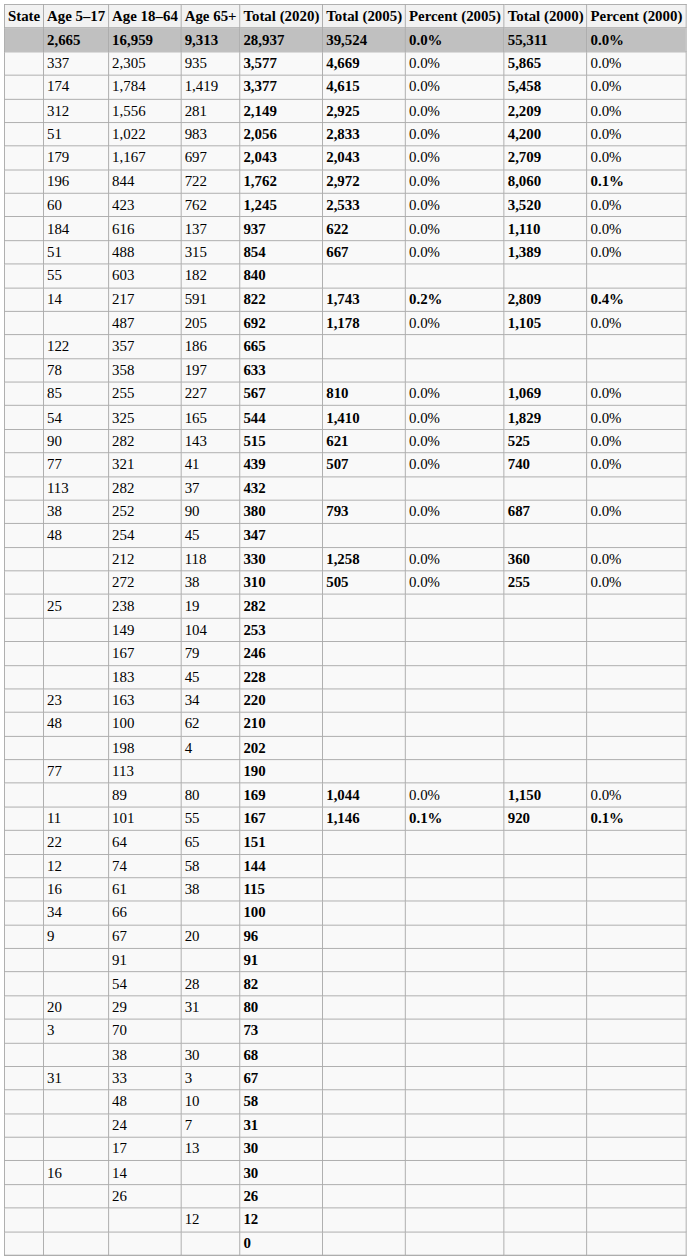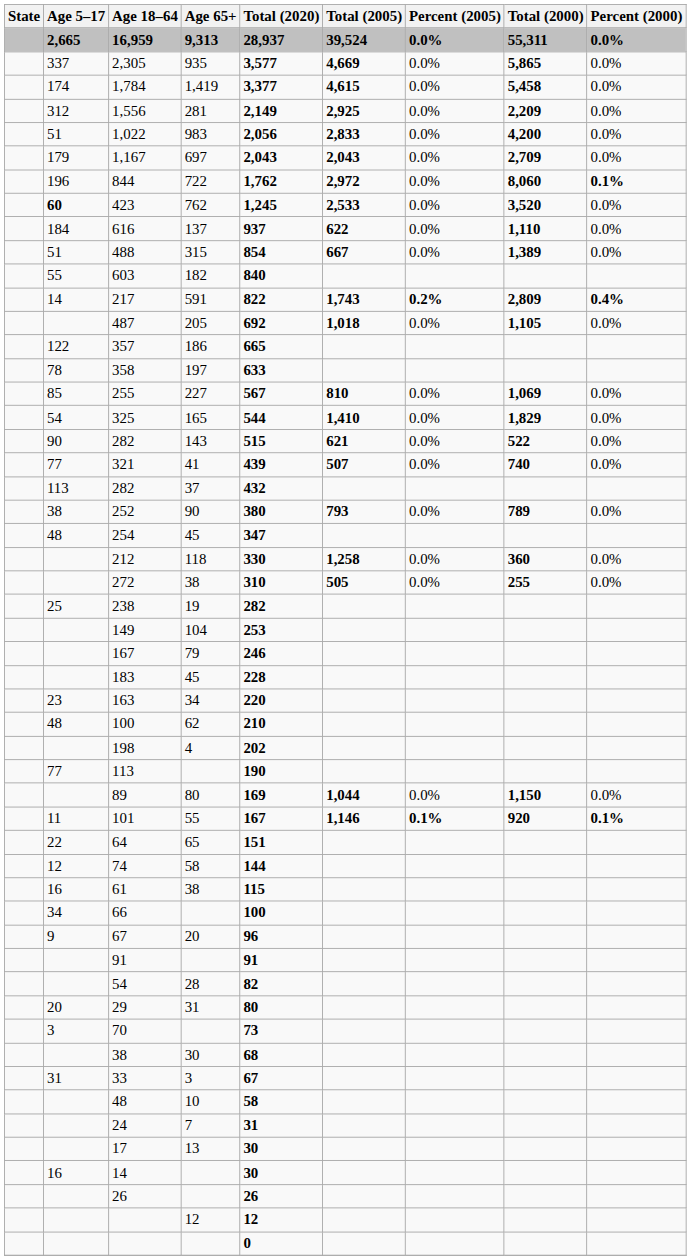423 | Age 5–17: normal -> bold
487 | Total (2005): 1,178 -> 1,018
282 / 143 | Total (2000): 525 -> 522
252 | Total (2000): 687 -> 789
